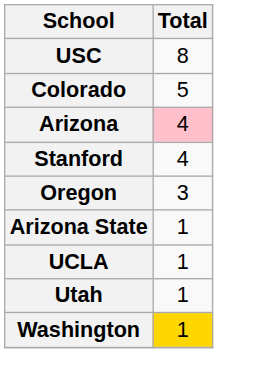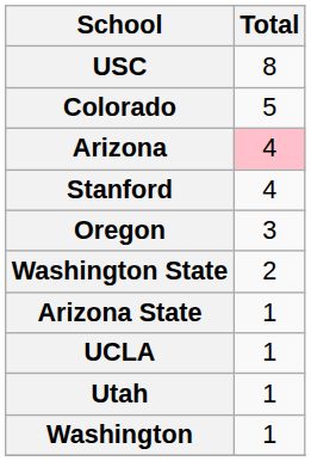+ row: Washington State | 2
Washington | Total: gold background -> no background
